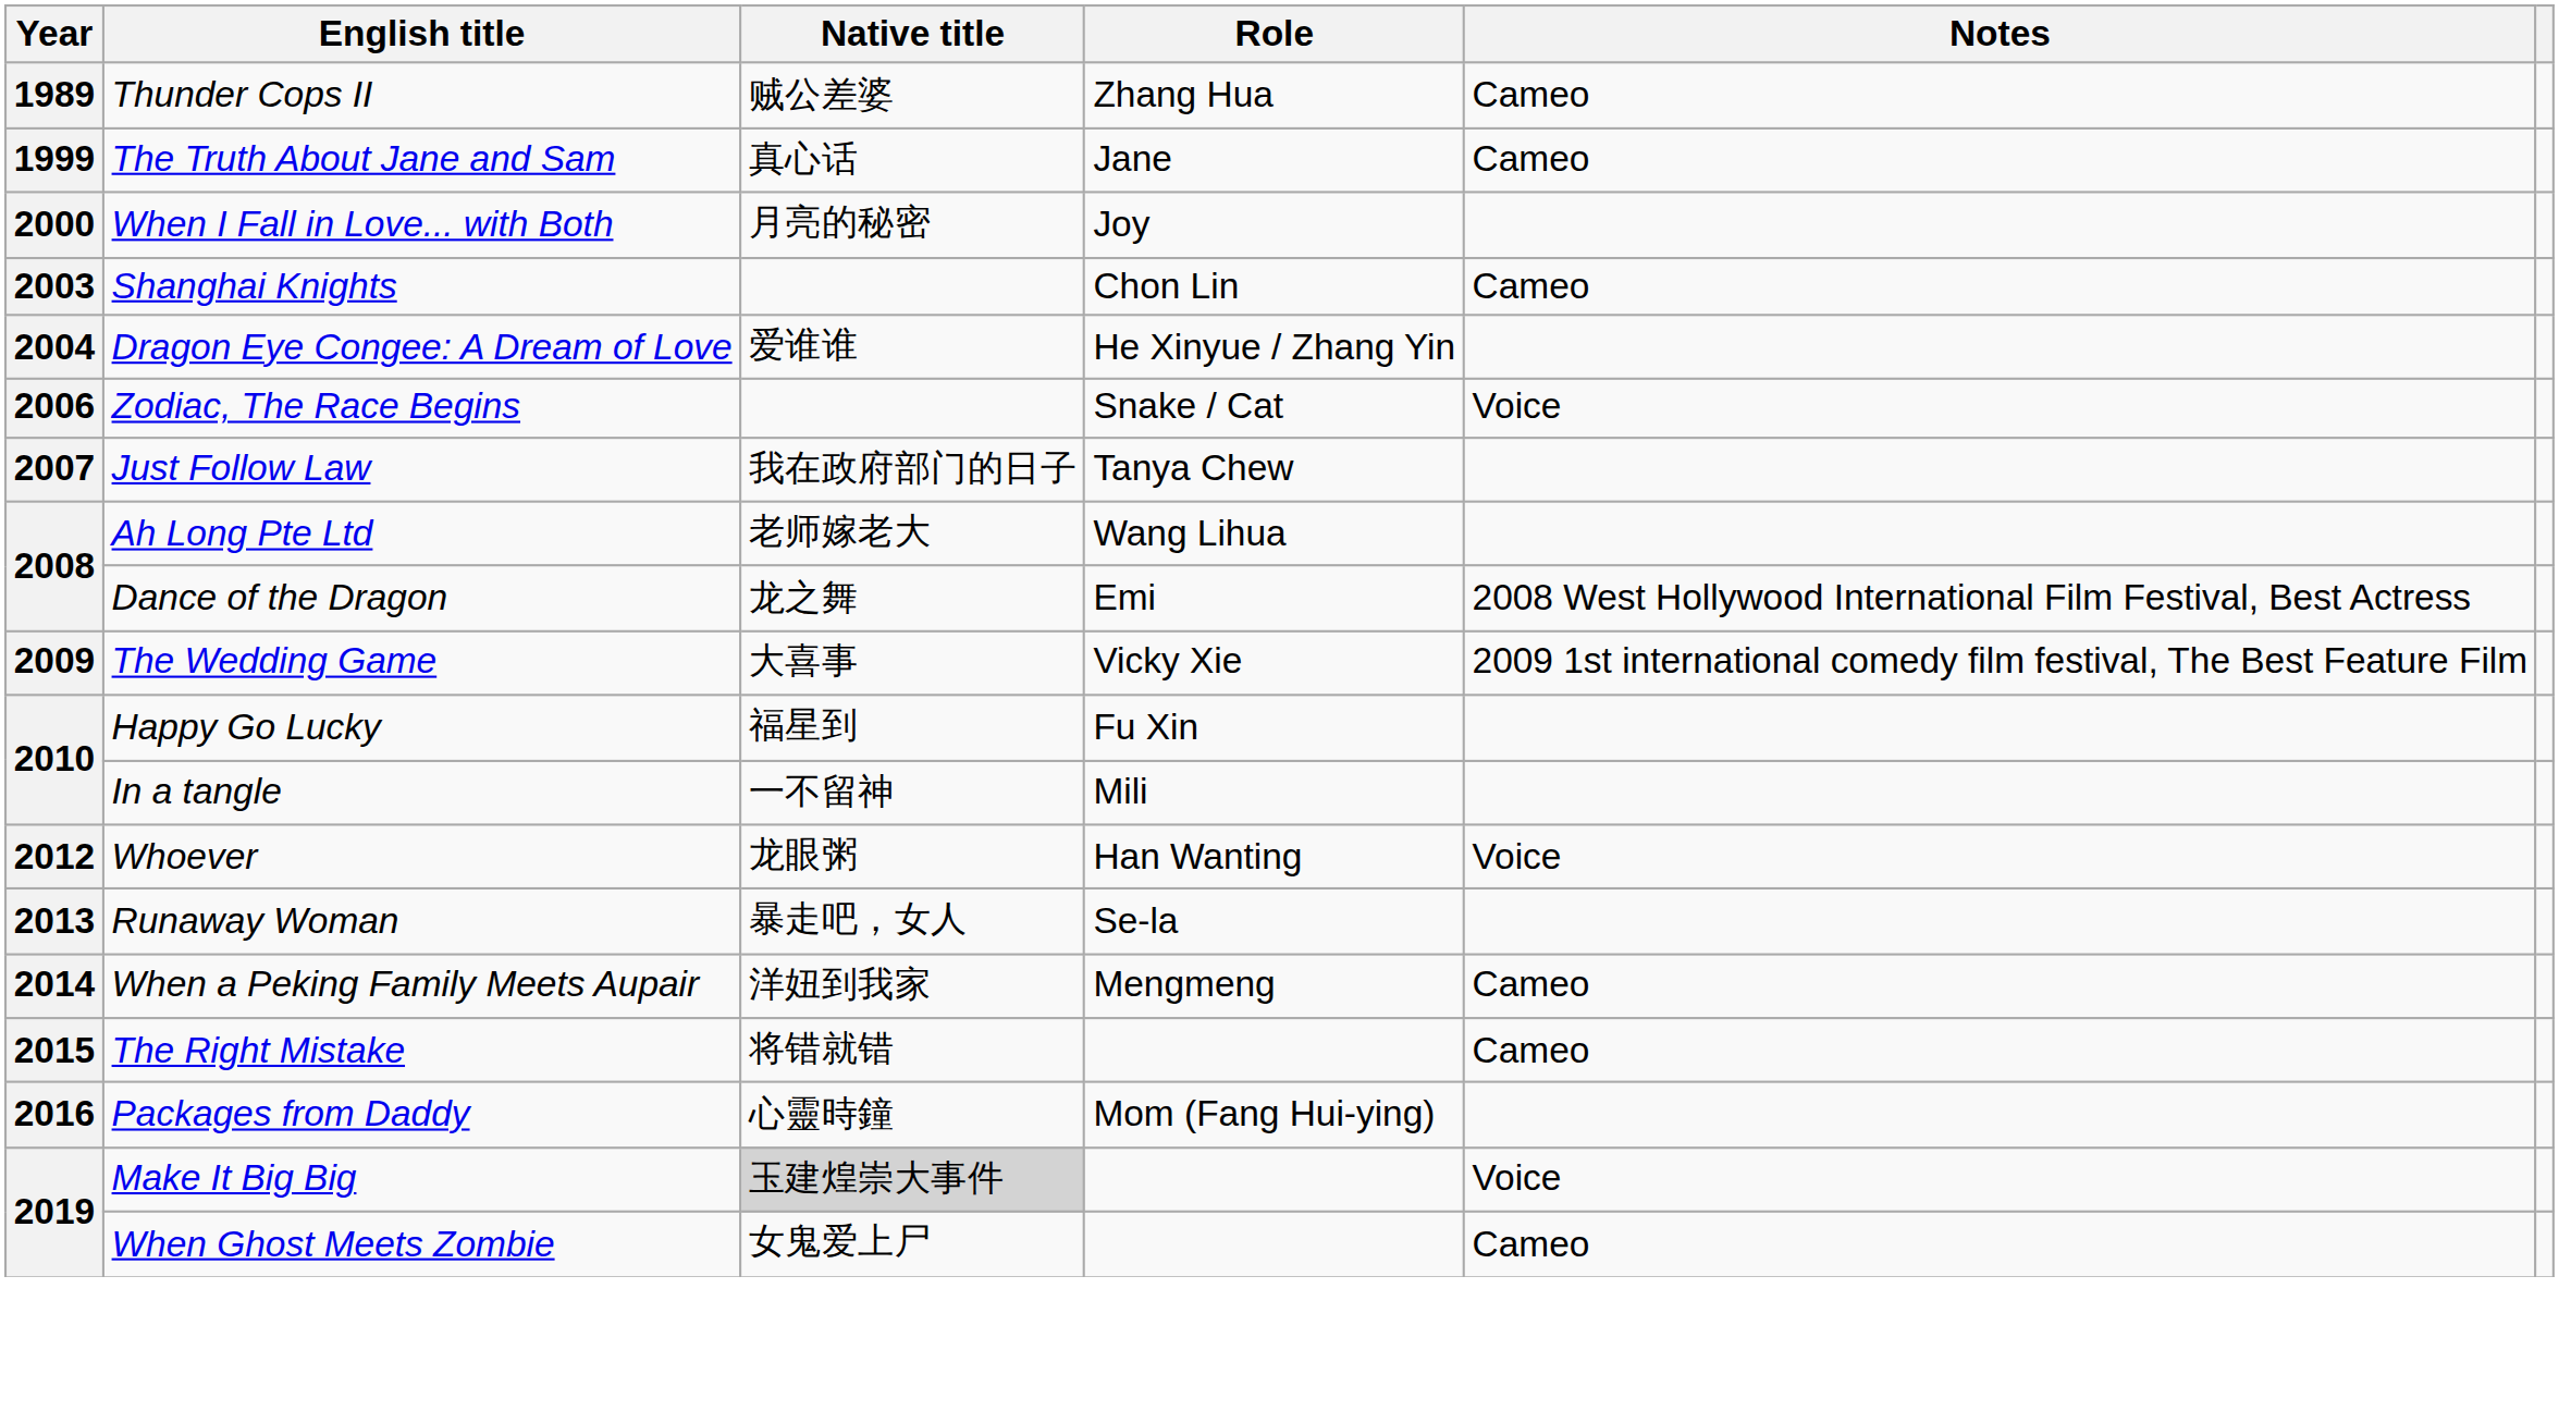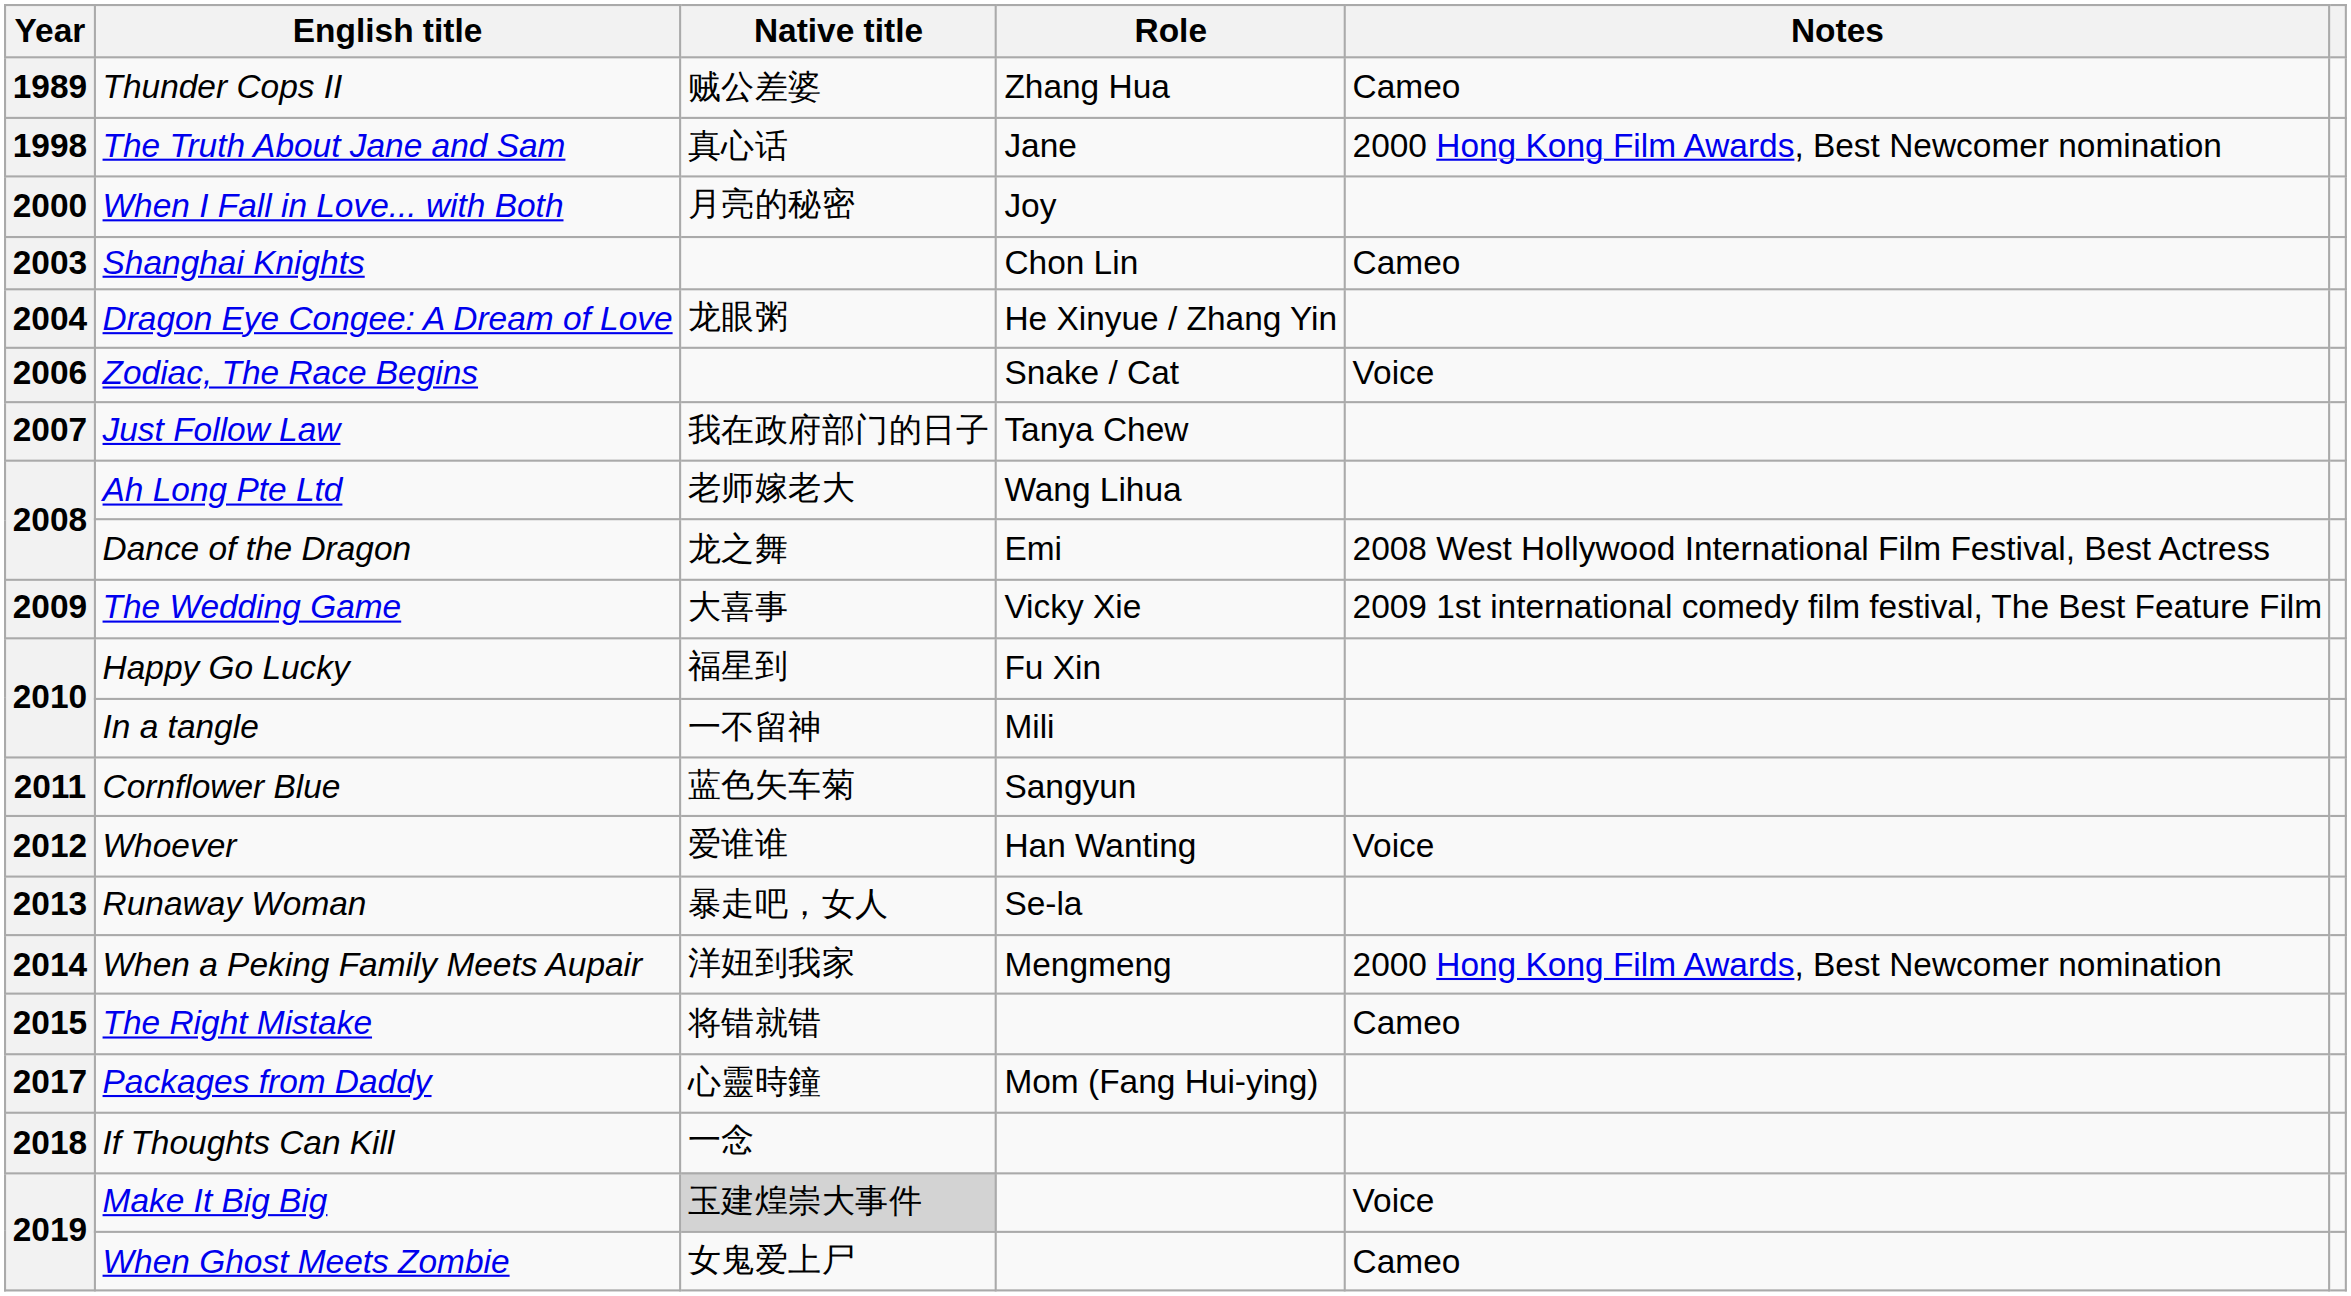The Truth About Jane and Sam | Year: 1999 -> 1998
The Truth About Jane and Sam | Notes: Cameo -> 2000 Hong Kong Film Awards, Best Newcomer nomination
Dragon Eye Congee: A Dream of Love | Native title: 爱谁谁 -> 龙眼粥
+ row: 2011 | Cornflower Blue | 蓝色矢车菊 | Sangyun
Whoever | Native title: 龙眼粥 -> 爱谁谁
When a Peking Family Meets Aupair | Notes: Cameo -> 2000 Hong Kong Film Awards, Best Newcomer nomination
Packages from Daddy | Year: 2016 -> 2017
+ row: 2018 | If Thoughts Can Kill | 一念
